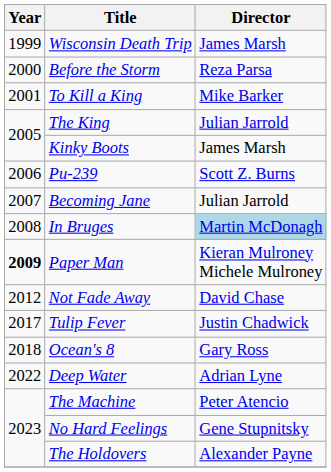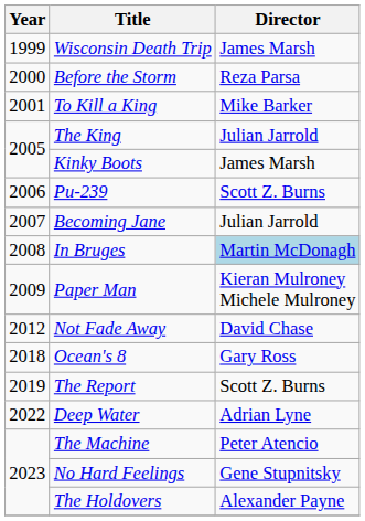Paper Man | Year: bold -> normal
- row: 2017 | Tulip Fever | Justin Chadwick
+ row: 2019 | The Report | Scott Z. Burns
